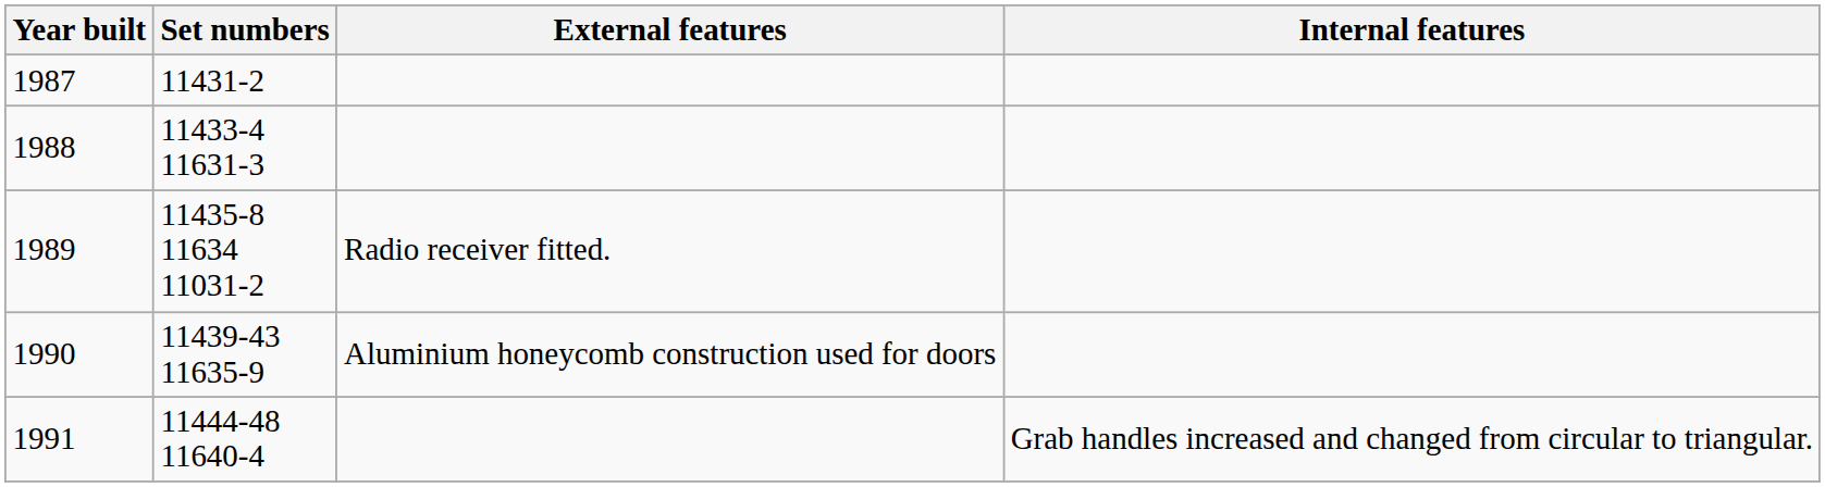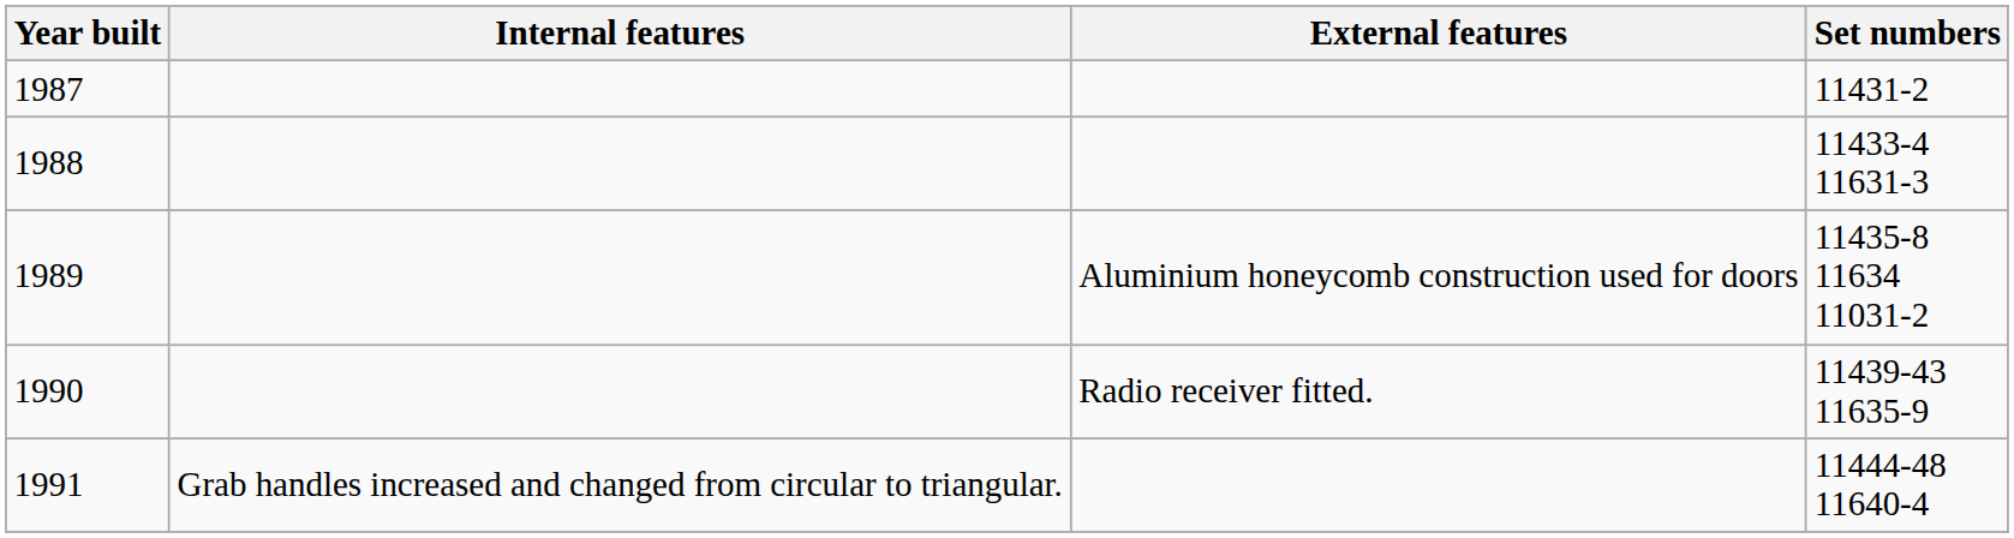columns swapped: Set numbers <-> Internal features
1989 | External features: Radio receiver fitted. -> Aluminium honeycomb construction used for doors
1990 | External features: Aluminium honeycomb construction used for doors -> Radio receiver fitted.
